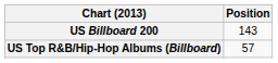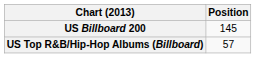US Billboard 200 | Position: 143 -> 145
